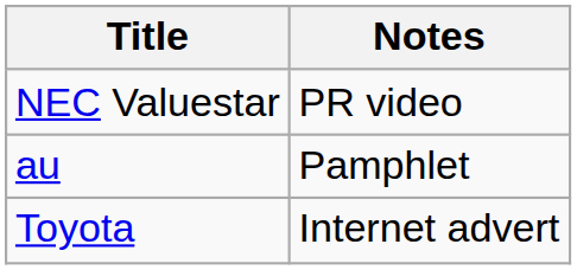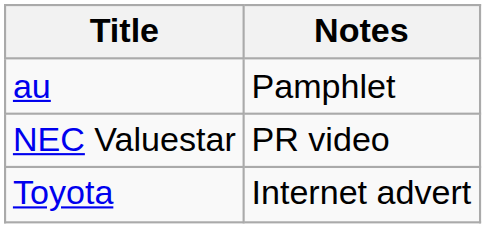rows swapped: NEC Valuestar <-> au
